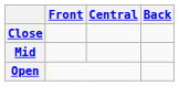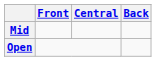- row: Close
